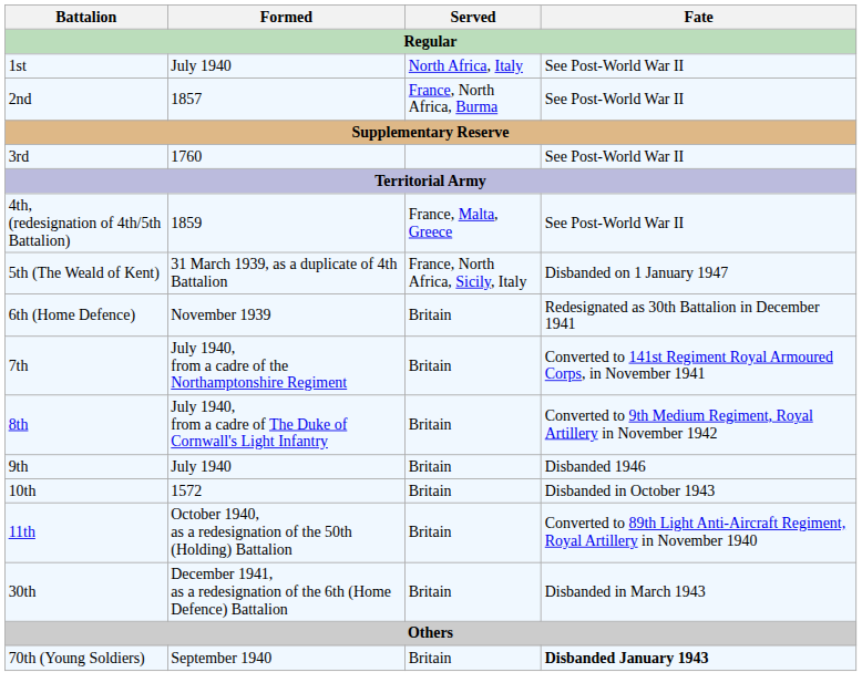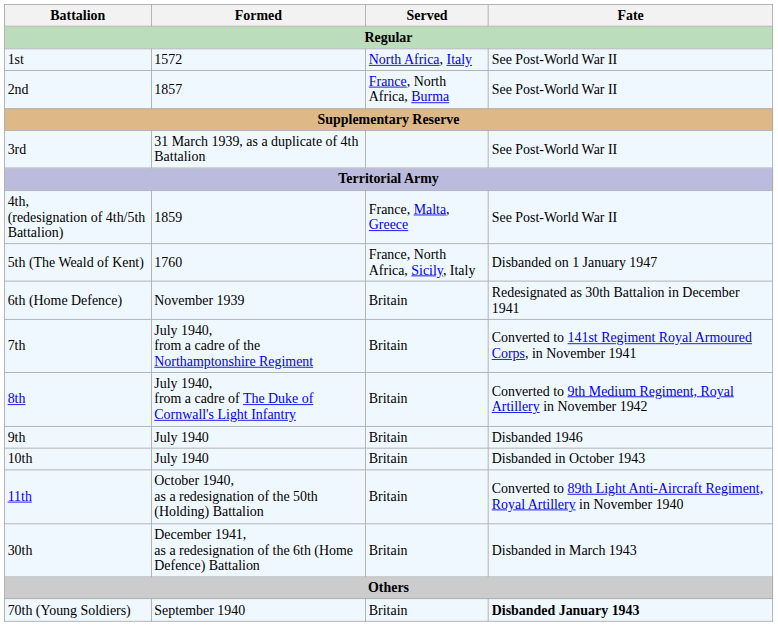1st | Formed: July 1940 -> 1572
3rd | Formed: 1760 -> 31 March 1939, as a duplicate of 4th Battalion
5th (The Weald of Kent) | Formed: 31 March 1939, as a duplicate of 4th Battalion -> 1760
10th | Formed: 1572 -> July 1940
